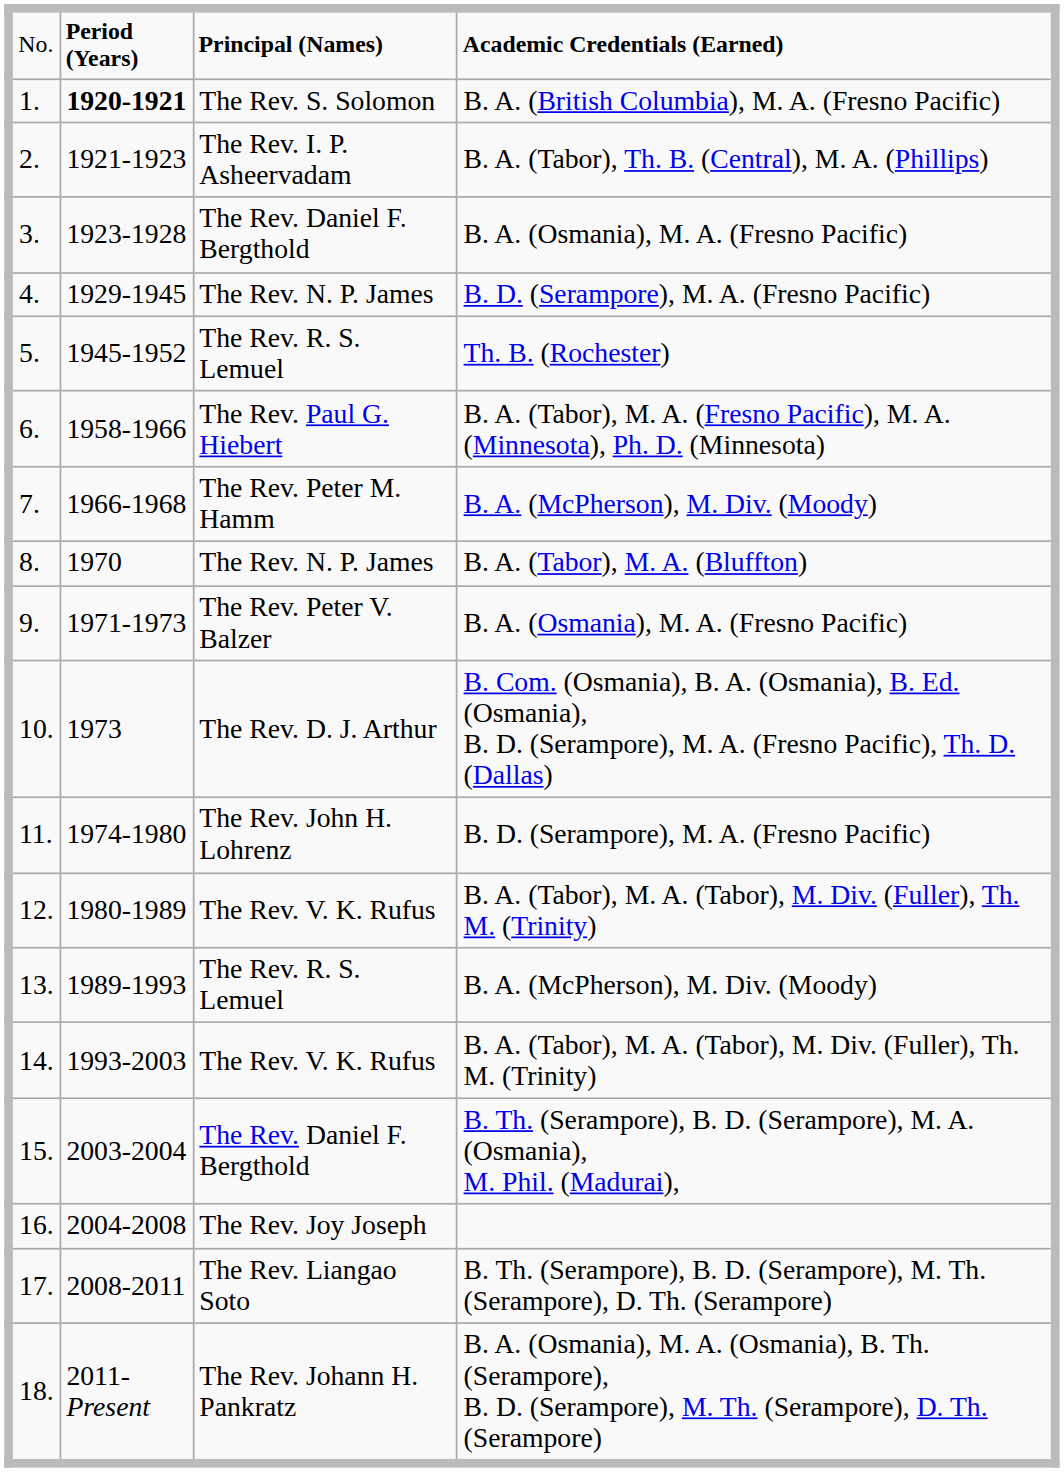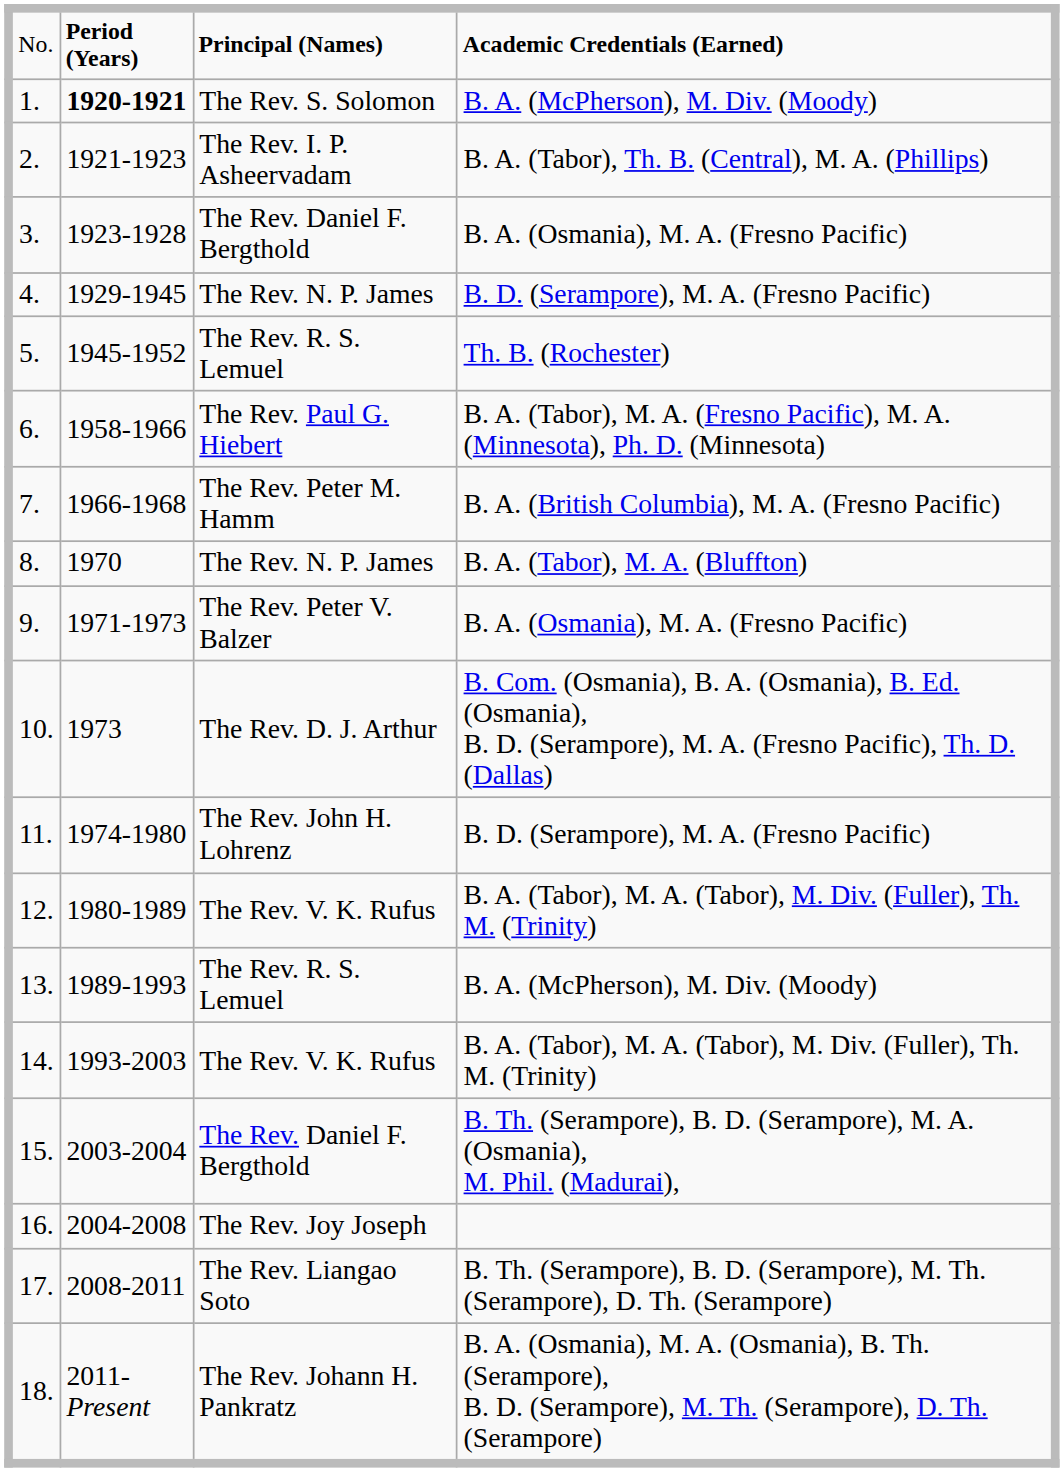1. | column 4: B. A. (British Columbia), M. A. (Fresno Pacific) -> B. A. (McPherson), M. Div. (Moody)
7. | column 4: B. A. (McPherson), M. Div. (Moody) -> B. A. (British Columbia), M. A. (Fresno Pacific)
